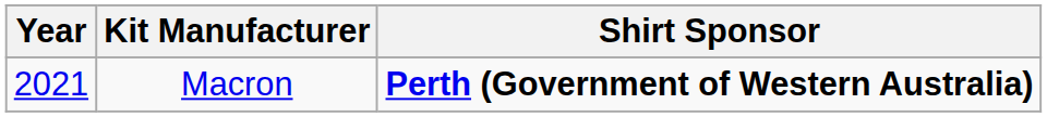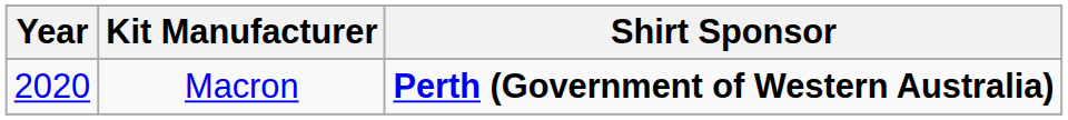Macron | Year: 2021 -> 2020
